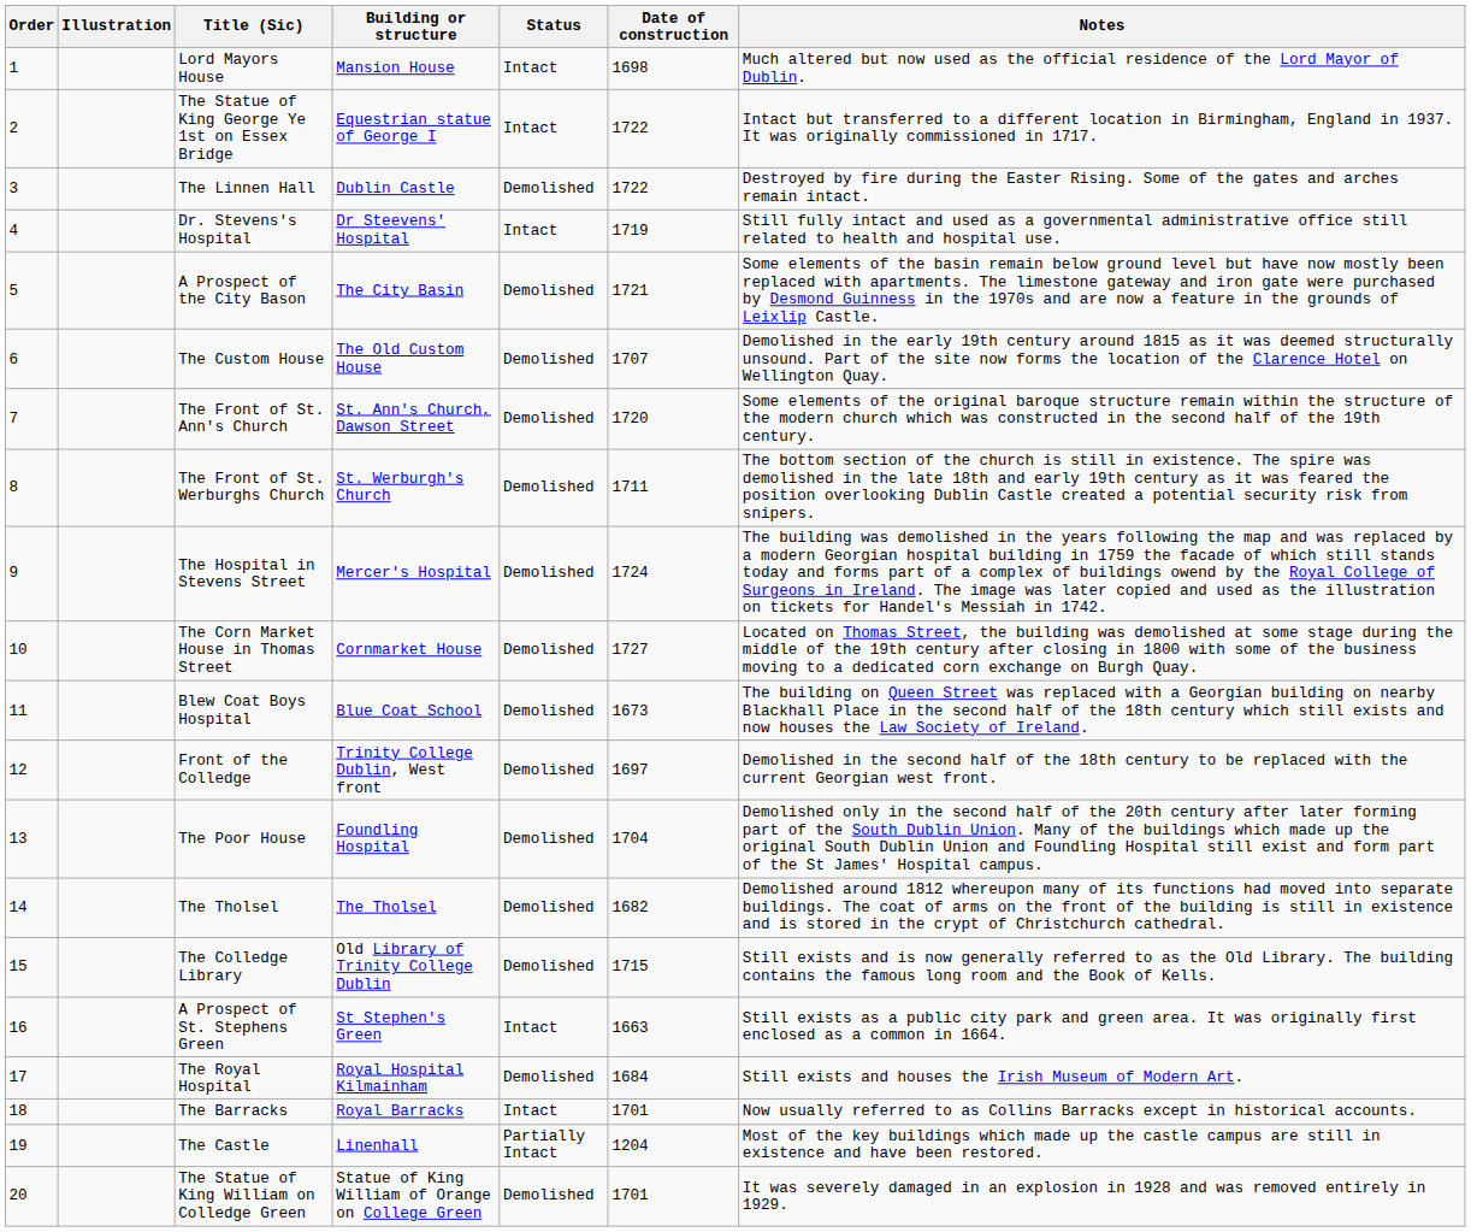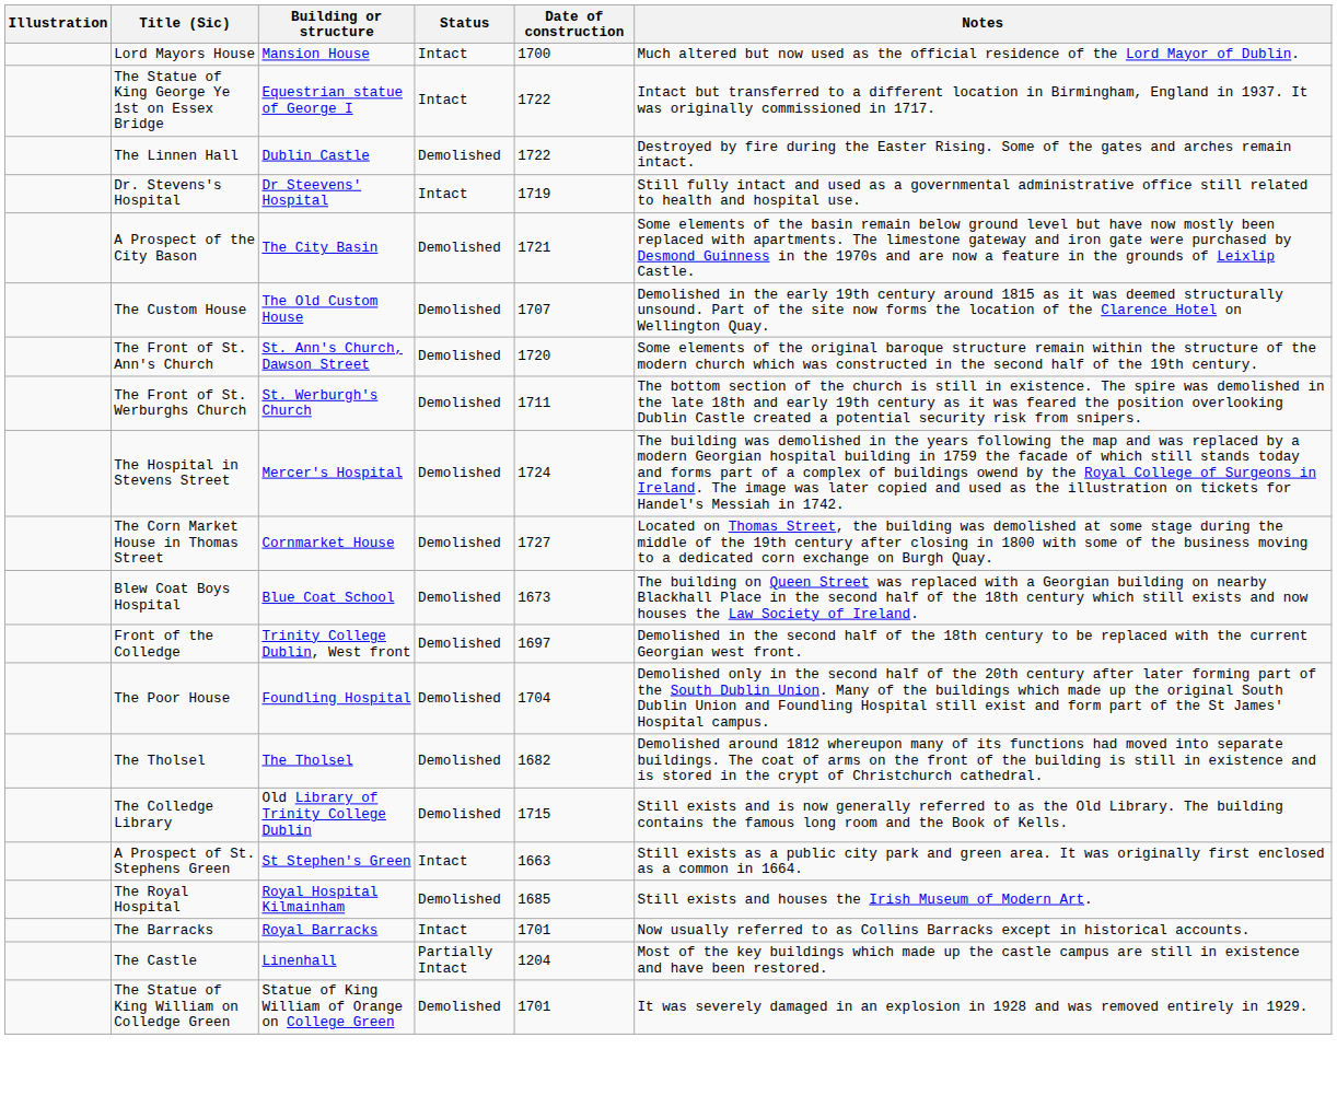- column: Order | 1 | 2 | 3 | 4 | 5 | 6 | 7 | 8 | 9 | 10 | 11 | 12 | 13 | 14 | 15 | 16 | 17 | 18 | 19 | 20
Lord Mayors House | Date of construction: 1698 -> 1700
The Royal Hospital | Date of construction: 1684 -> 1685
